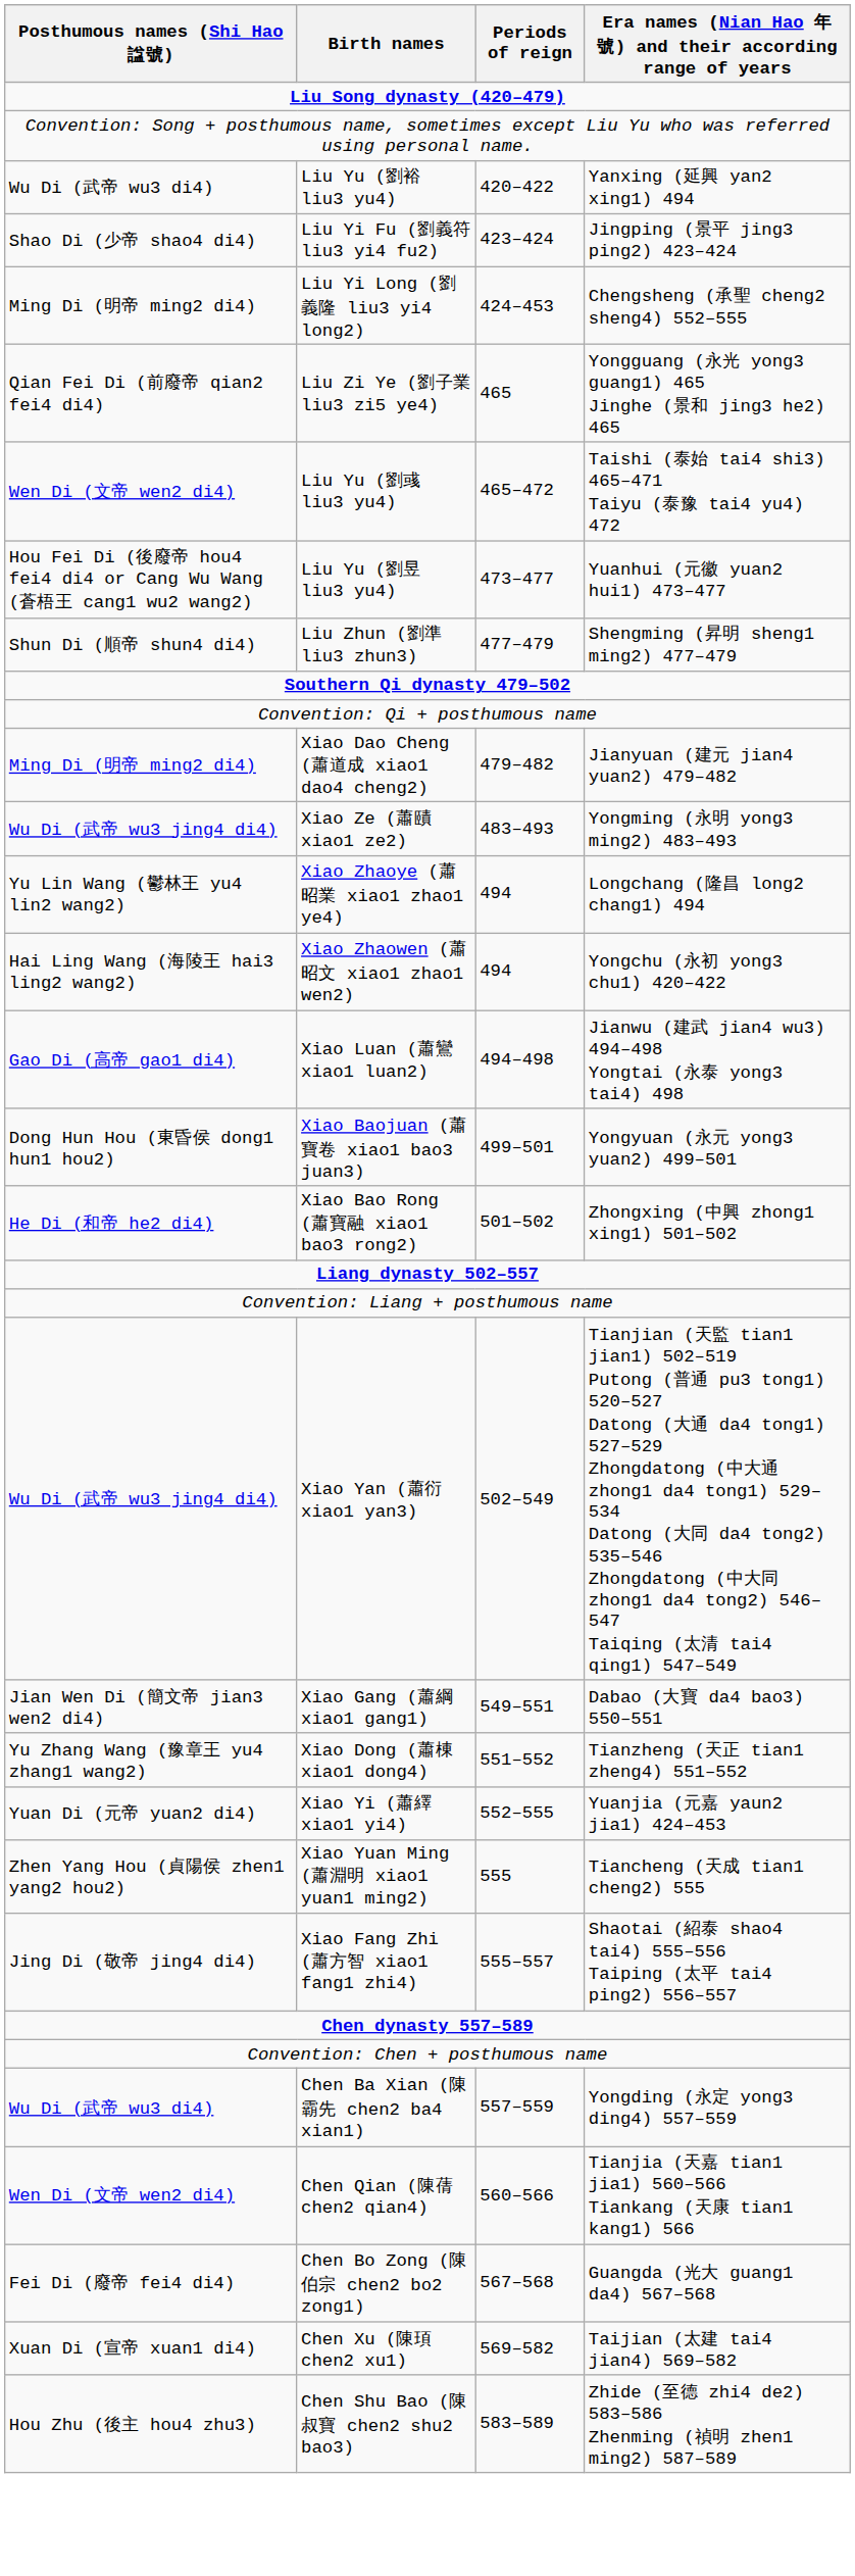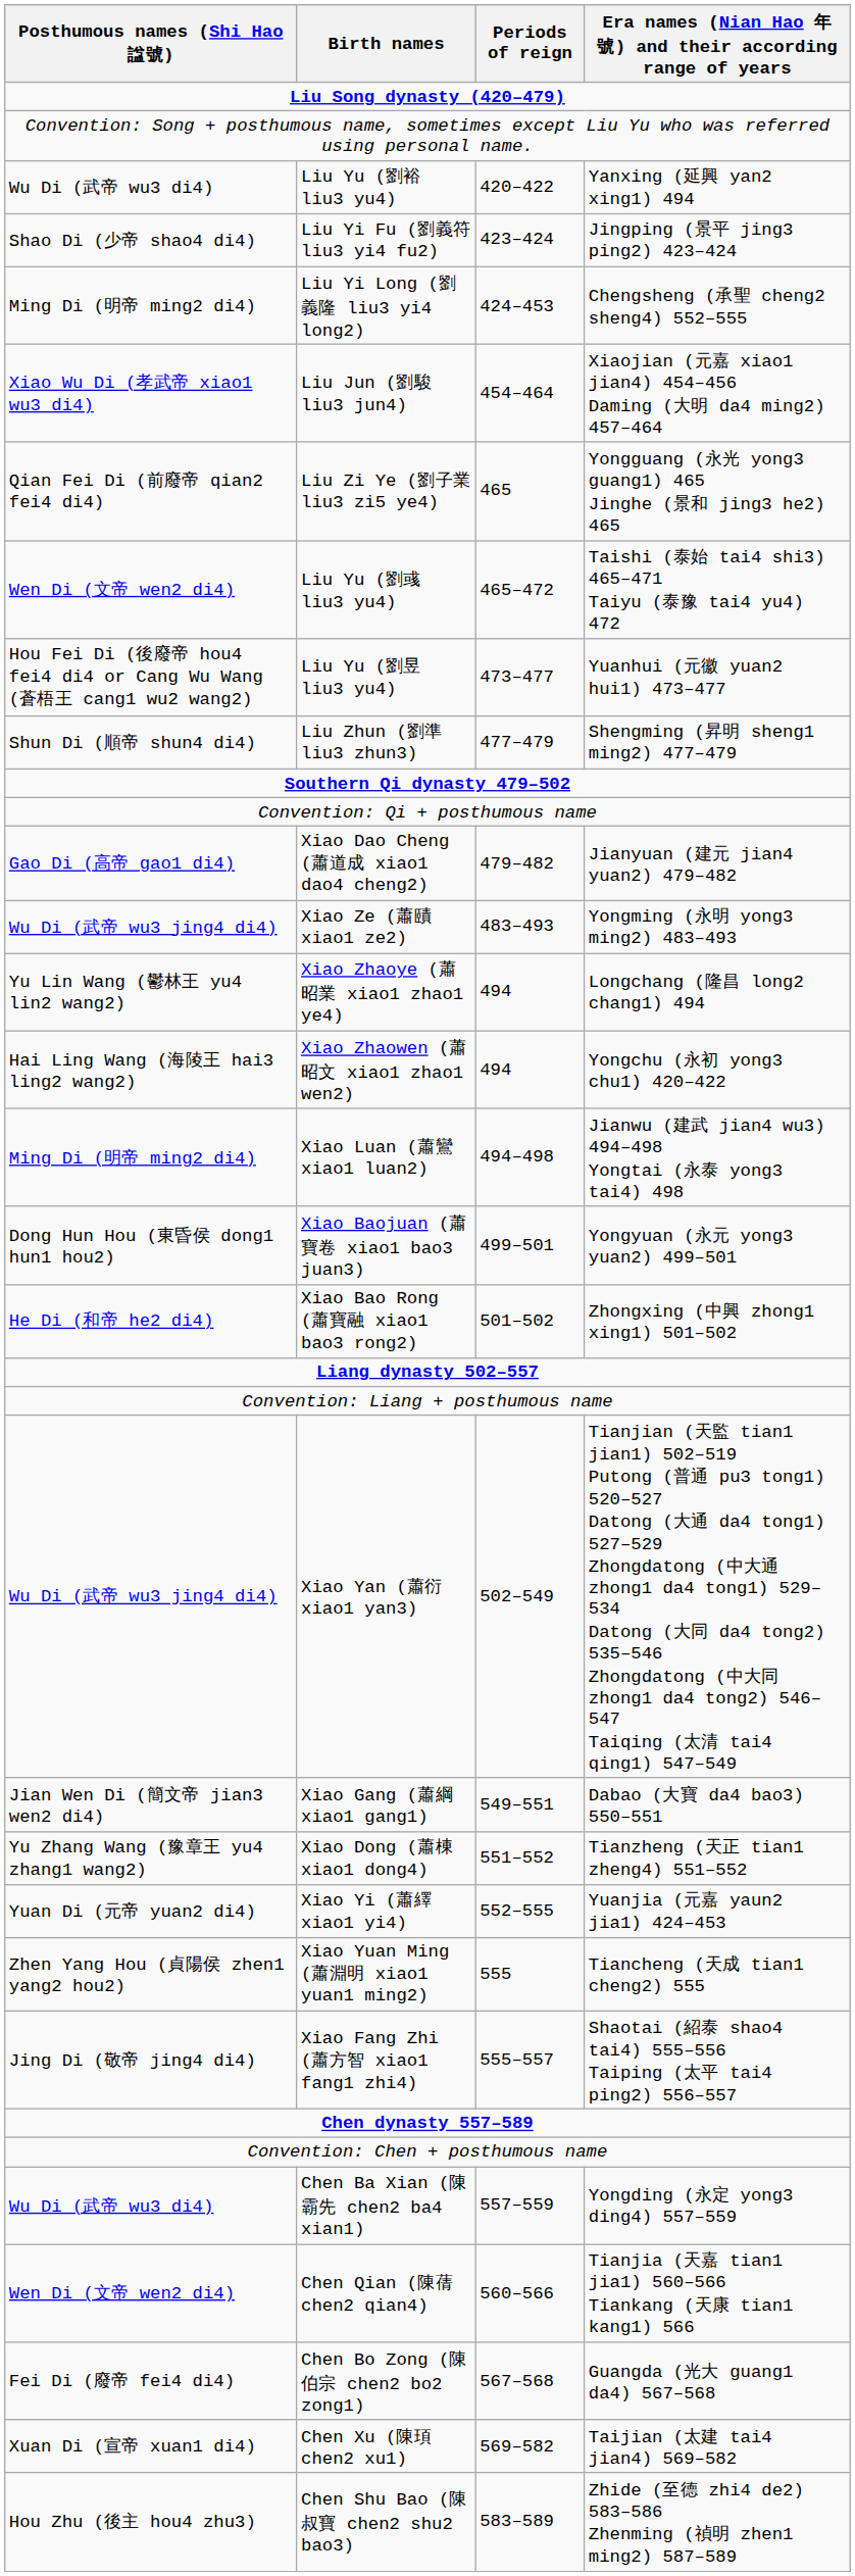+ row: Xiao Wu Di (孝武帝 xiao1 wu3 di4) | Liu Jun (劉駿 liu3 jun4) | 454–464 | Xiaojian (元嘉 xiao1 jian4) 454–456 Daming (大明 da4 ming2) 457–464
Xiao Dao Cheng (蕭道成 xiao1 dao4 cheng2) | Posthumous names (Shi Hao 諡號): Ming Di (明帝 ming2 di4) -> Gao Di (高帝 gao1 di4)
Xiao Luan (蕭鸞 xiao1 luan2) | Posthumous names (Shi Hao 諡號): Gao Di (高帝 gao1 di4) -> Ming Di (明帝 ming2 di4)
